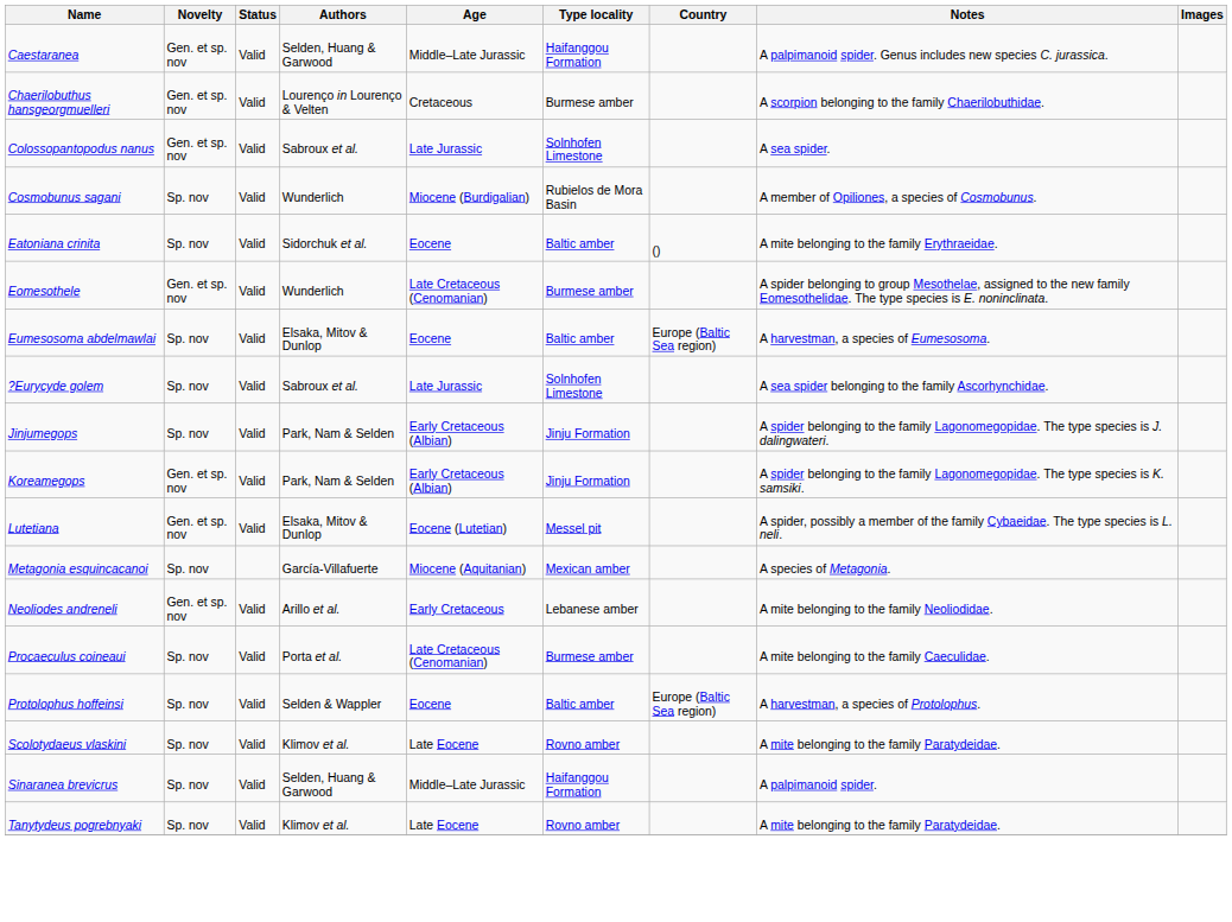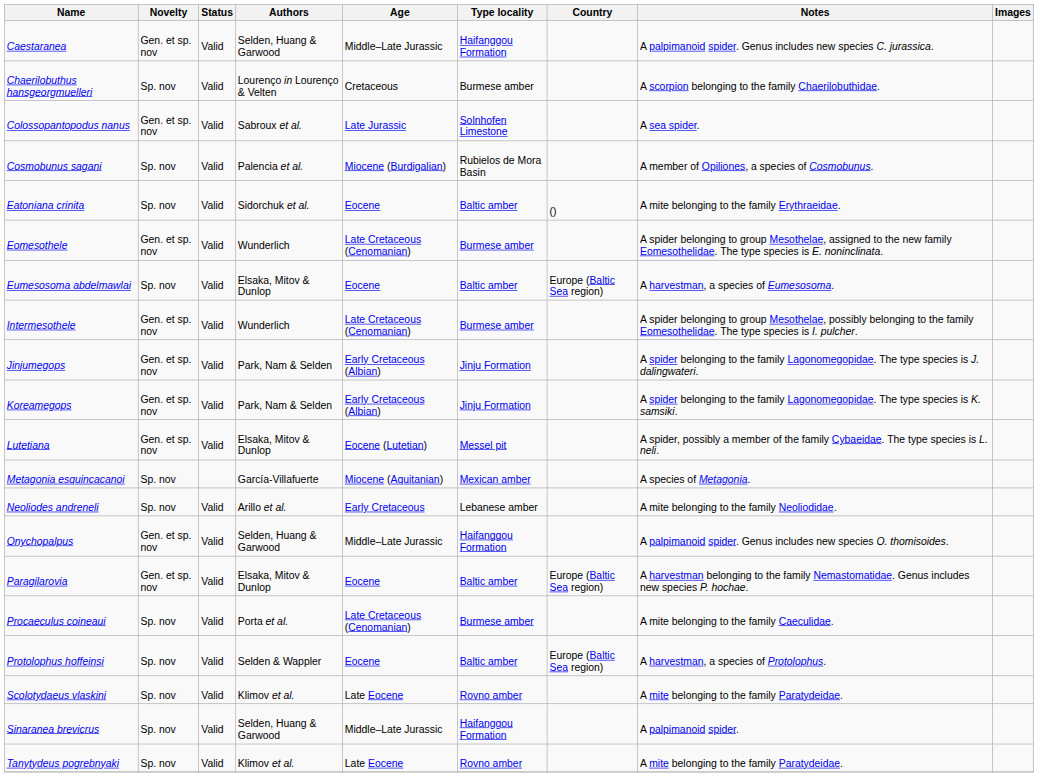Chaerilobuthus hansgeorgmuelleri | Novelty: Gen. et sp. nov -> Sp. nov
Cosmobunus sagani | Authors: Wunderlich -> Palencia et al.
- row: ?Eurycyde golem | Sp. nov | Valid | Sabroux et al. | Late Jurassic | Solnhofen Limestone | A sea spider belonging to the family Ascorhynchidae.
+ row: Intermesothele | Gen. et sp. nov | Valid | Wunderlich | Late Cretaceous (Cenomanian) | Burmese amber | A spider belonging to group Mesothelae, possibly belonging to the family Eomesothelidae. The type species is I. pulcher.
Jinjumegops | Novelty: Sp. nov -> Gen. et sp. nov
Neoliodes andreneli | Novelty: Gen. et sp. nov -> Sp. nov
+ row: Onychopalpus | Gen. et sp. nov | Valid | Selden, Huang & Garwood | Middle–Late Jurassic | Haifanggou Formation | A palpimanoid spider. Genus includes new species O. thomisoides.
+ row: Paragilarovia | Gen. et sp. nov | Valid | Elsaka, Mitov & Dunlop | Eocene | Baltic amber | Europe (Baltic Sea region) | A harvestman belonging to the family Nemastomatidae. Genus includes new species P. hochae.
